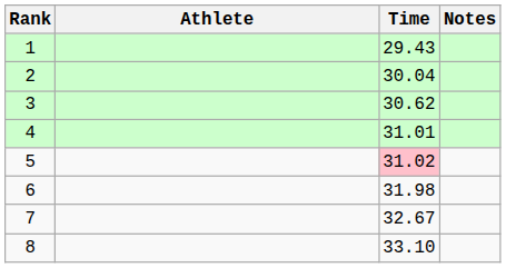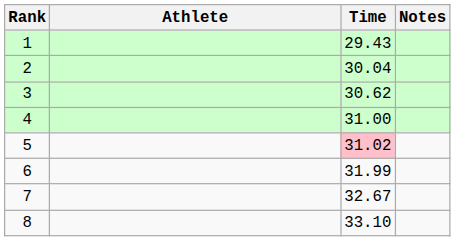4 | Time: 31.01 -> 31.00
6 | Time: 31.98 -> 31.99
